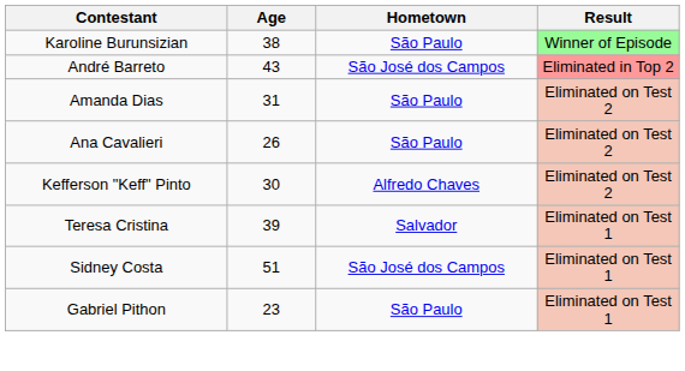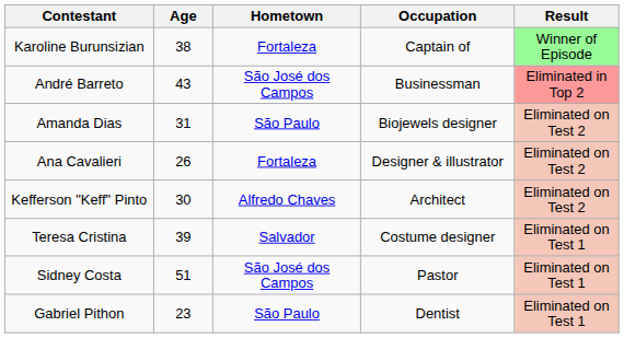+ column: Occupation | Captain of | Businessman | Biojewels designer | Designer & illustrator | Architect | Costume designer | Pastor | Dentist
Karoline Burunsizian | Hometown: São Paulo -> Fortaleza
Ana Cavalieri | Hometown: São Paulo -> Fortaleza
